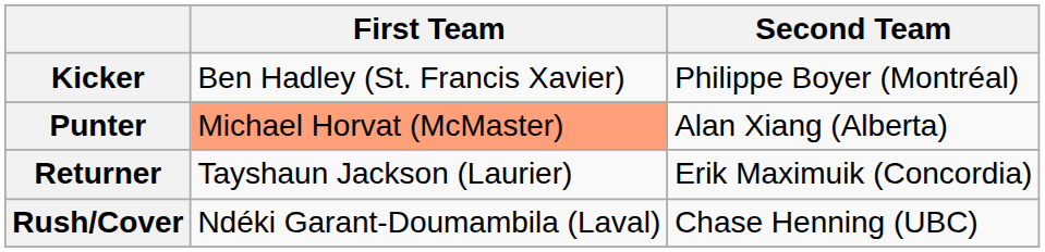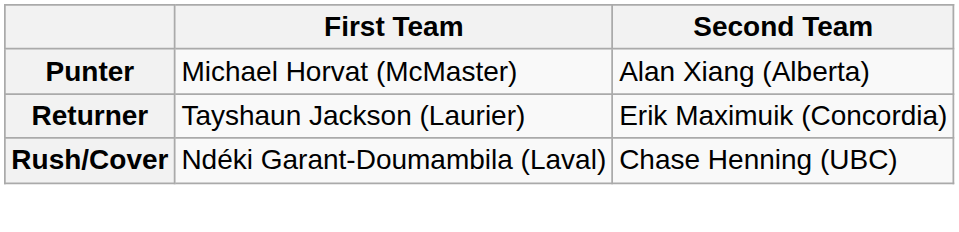- row: Kicker | Ben Hadley (St. Francis Xavier) | Philippe Boyer (Montréal)
Punter | First Team: lightsalmon background -> no background
